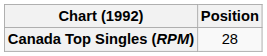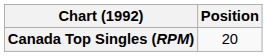Canada Top Singles (RPM) | Position: 28 -> 20
